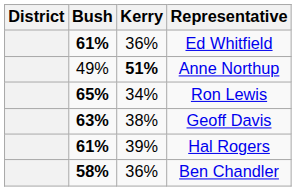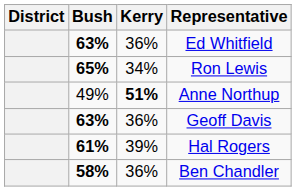Ed Whitfield | Bush: 61% -> 63%
rows swapped: Ron Lewis <-> Anne Northup
Geoff Davis | Kerry: 38% -> 36%
